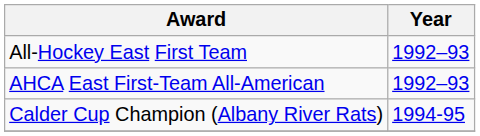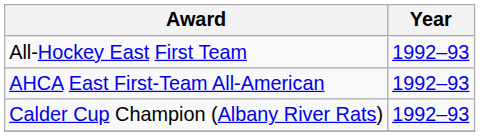Calder Cup Champion (Albany River Rats) | Year: 1994-95 -> 1992–93
